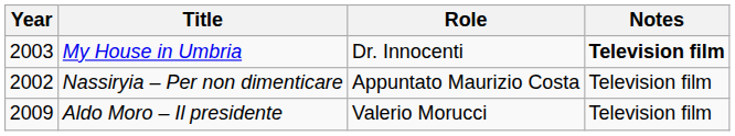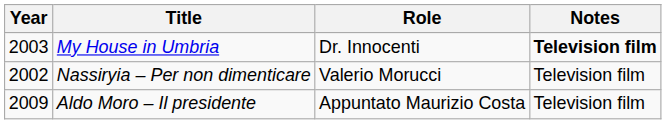Nassiryia – Per non dimenticare | Role: Appuntato Maurizio Costa -> Valerio Morucci
Aldo Moro – Il presidente | Role: Valerio Morucci -> Appuntato Maurizio Costa
